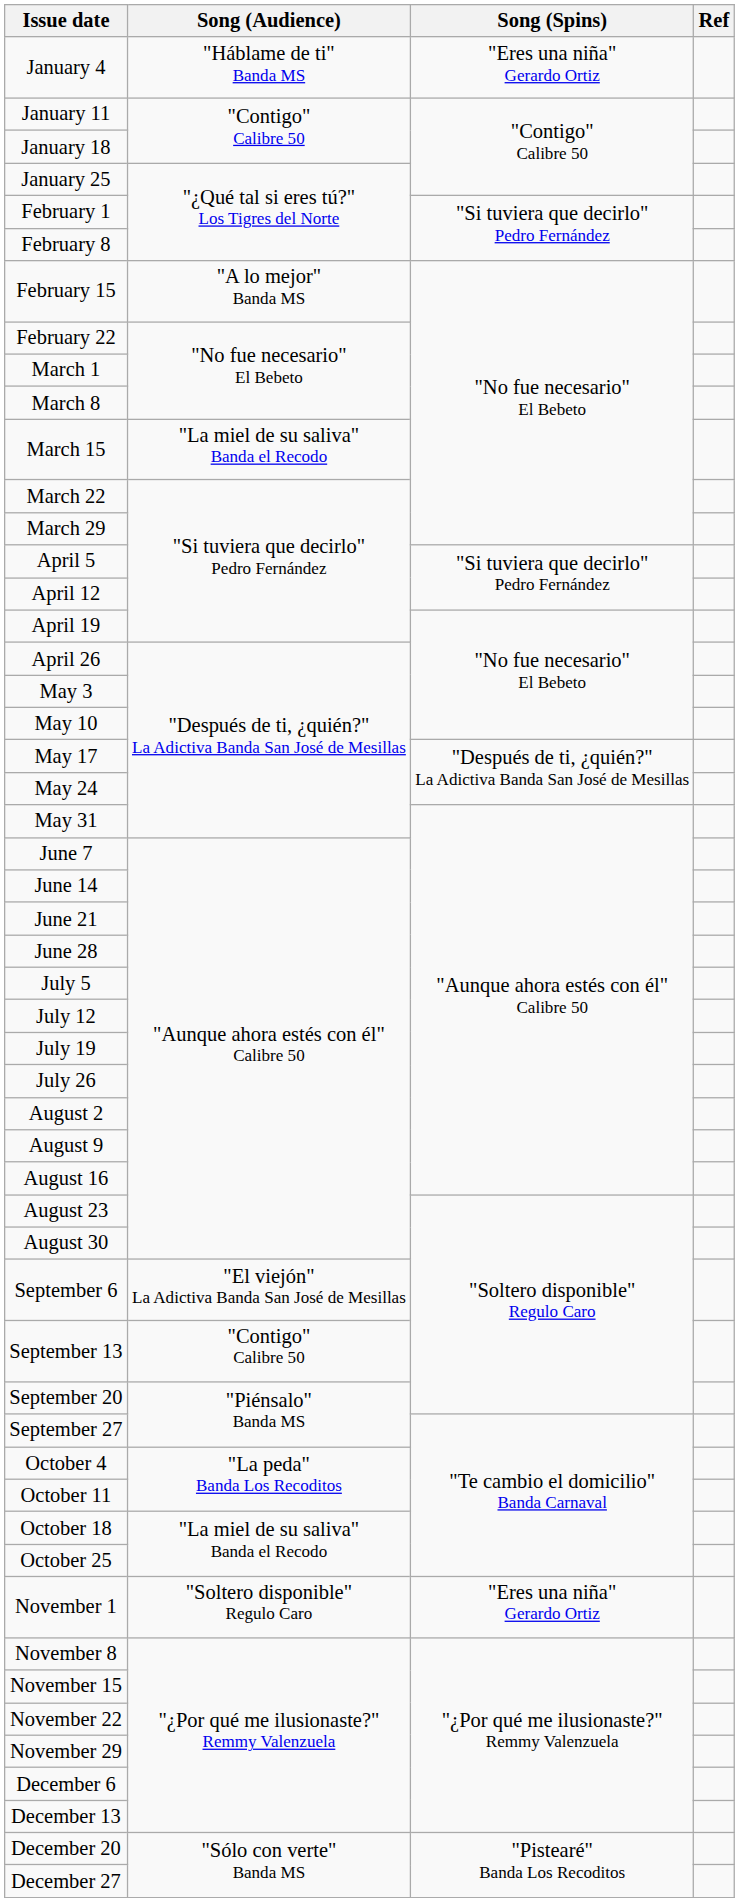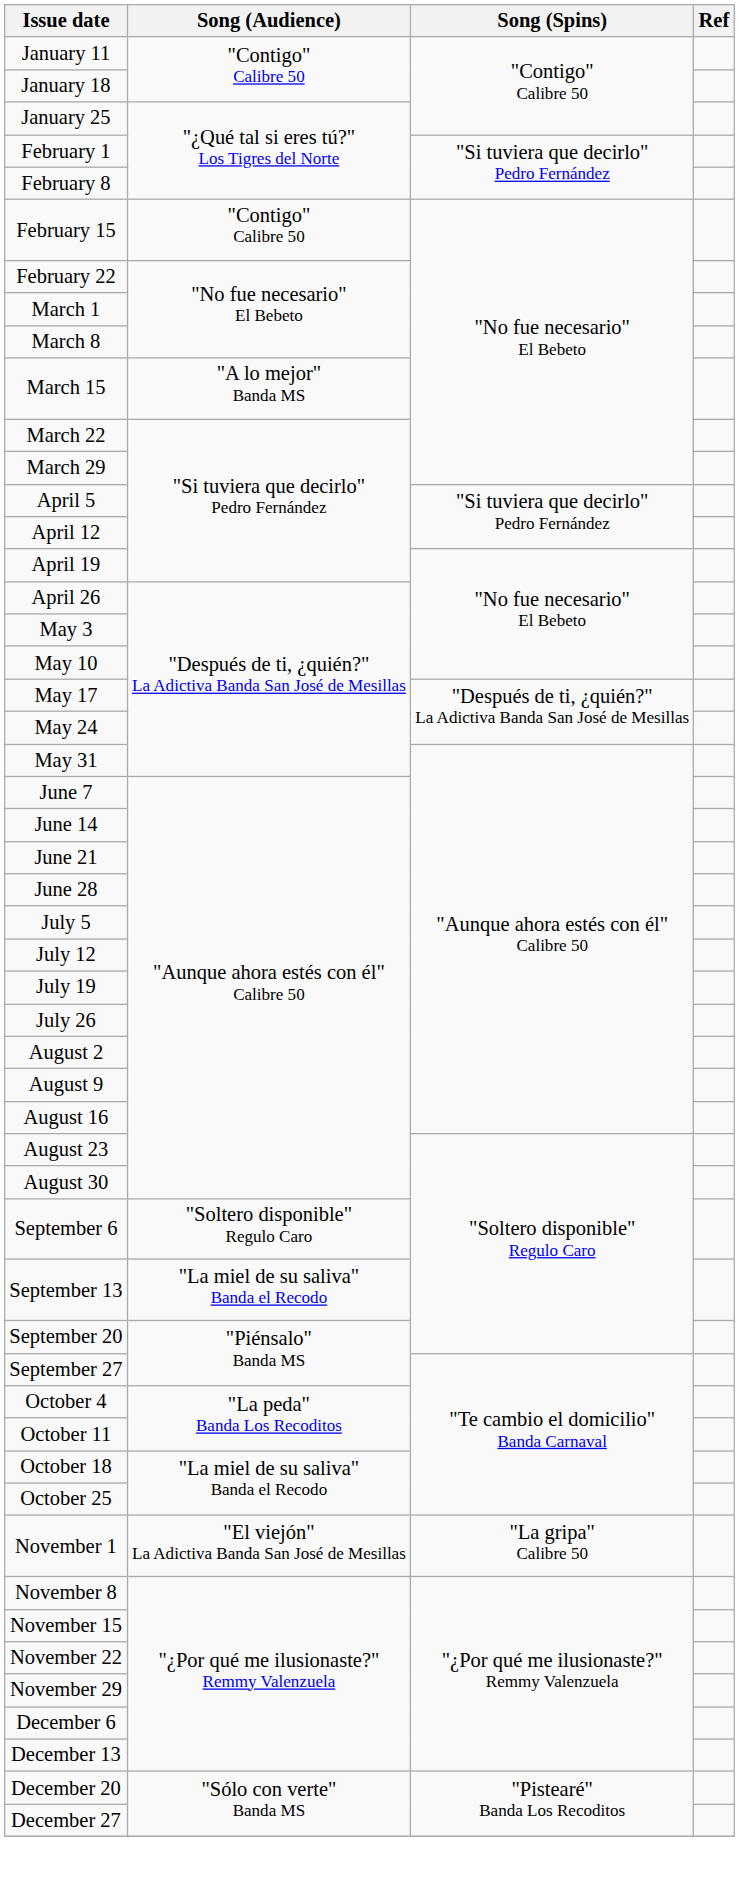- row: January 4 | "Háblame de ti" Banda MS | "Eres una niña" Gerardo Ortiz
February 15 | Song (Audience): "A lo mejor" Banda MS -> "Contigo" Calibre 50
March 15 | Song (Audience): "La miel de su saliva" Banda el Recodo -> "A lo mejor" Banda MS
September 6 | Song (Audience): "El viejón" La Adictiva Banda San José de Mesillas -> "Soltero disponible" Regulo Caro
September 13 | Song (Audience): "Contigo" Calibre 50 -> "La miel de su saliva" Banda el Recodo
November 1 | Song (Audience): "Soltero disponible" Regulo Caro -> "El viejón" La Adictiva Banda San José de Mesillas
November 1 | Song (Spins): "Eres una niña" Gerardo Ortiz -> "La gripa" Calibre 50
